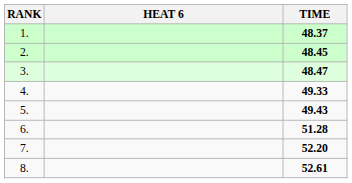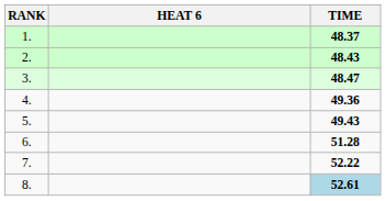2. | TIME: 48.45 -> 48.43
4. | TIME: 49.33 -> 49.36
7. | TIME: 52.20 -> 52.22
8. | TIME: no background -> lightblue background
